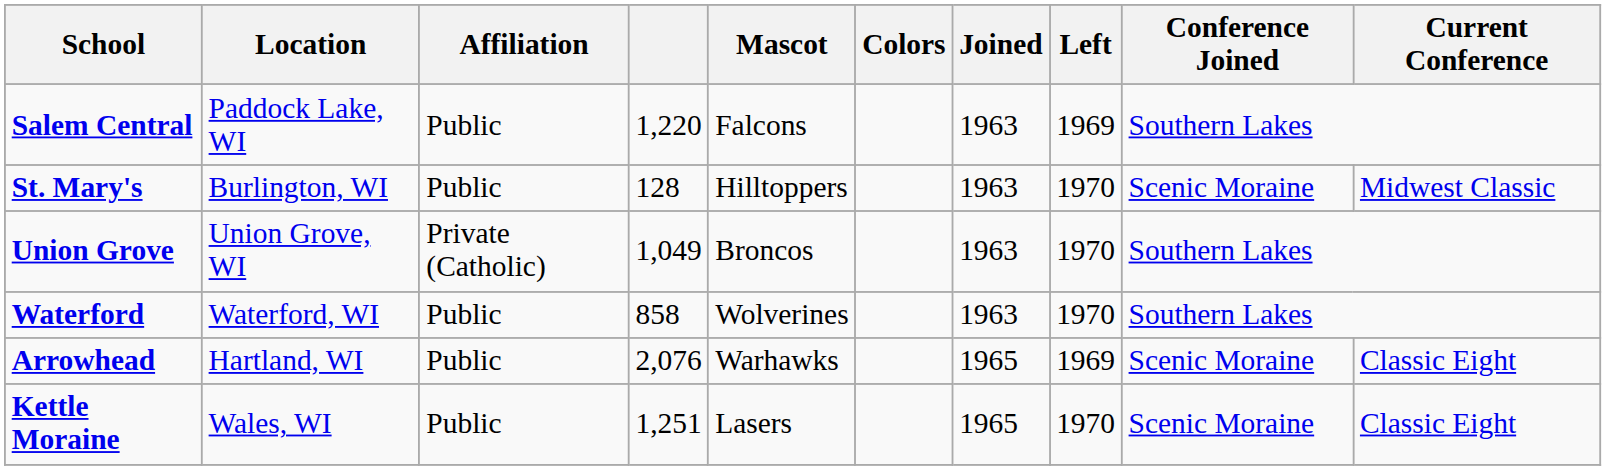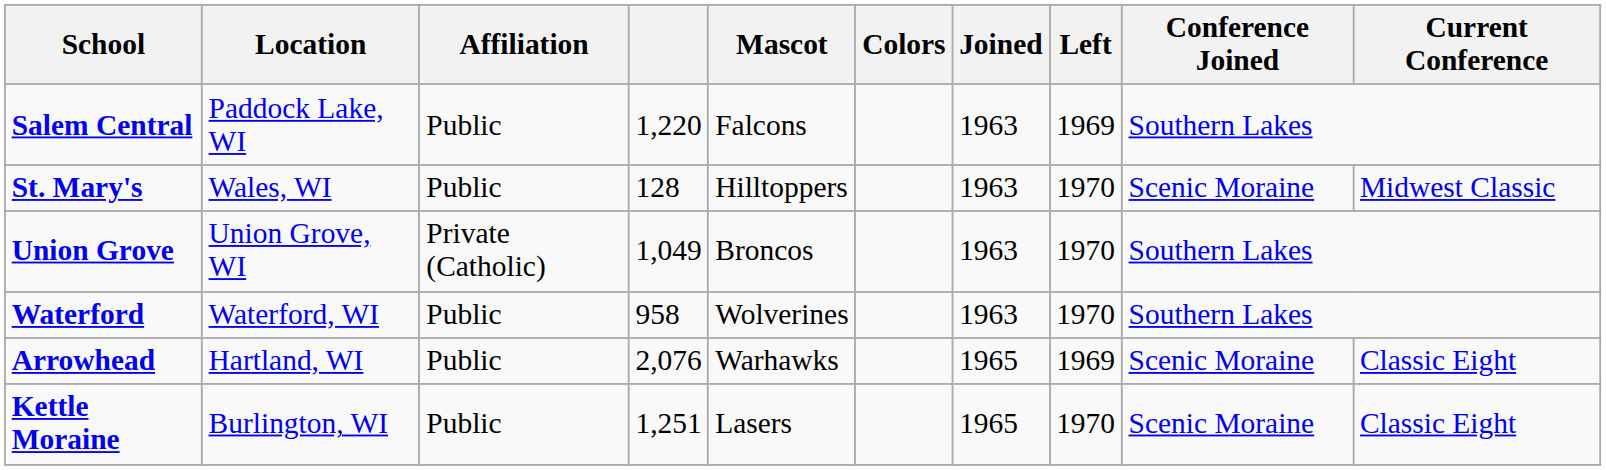St. Mary's | Location: Burlington, WI -> Wales, WI
Waterford | column 4: 858 -> 958
Kettle Moraine | Location: Wales, WI -> Burlington, WI
